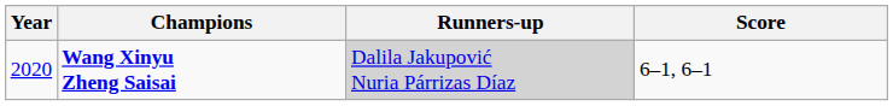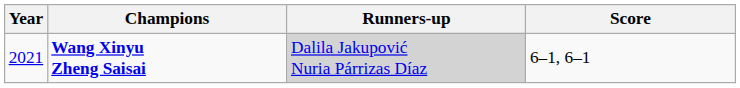Wang Xinyu Zheng Saisai | Year: 2020 -> 2021
